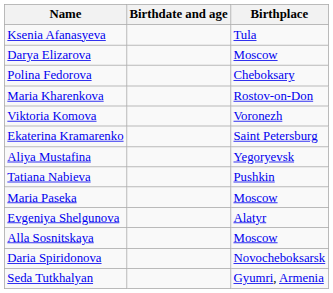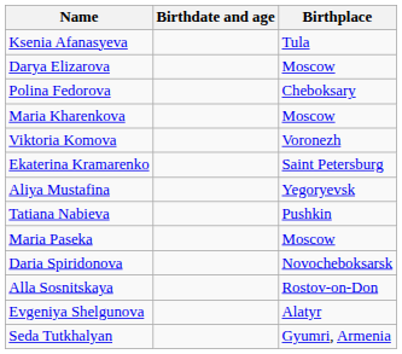Maria Kharenkova | Birthplace: Rostov-on-Don -> Moscow
rows swapped: Evgeniya Shelgunova <-> Daria Spiridonova
Alla Sosnitskaya | Birthplace: Moscow -> Rostov-on-Don
